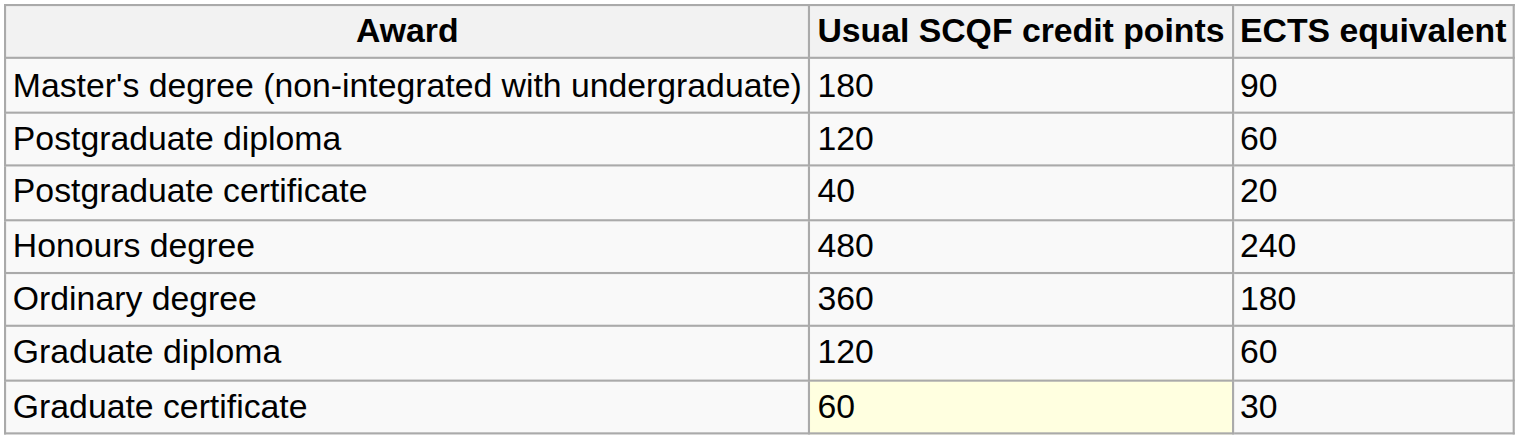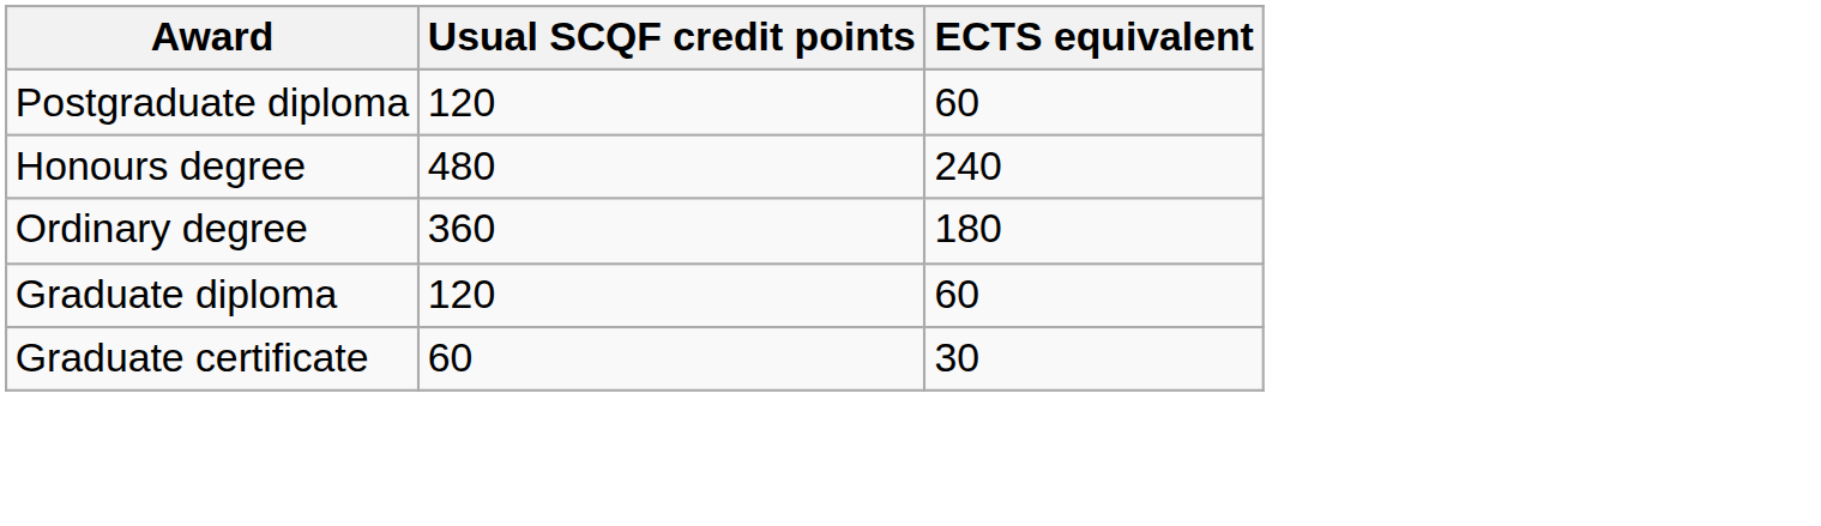- row: Master's degree (non-integrated with undergraduate) | 180 | 90
- row: Postgraduate certificate | 40 | 20
Graduate certificate | Usual SCQF credit points: lightyellow background -> no background
